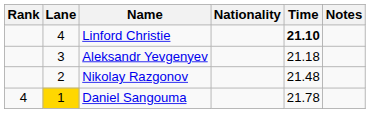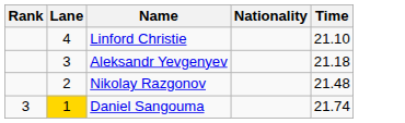- column: Notes
Linford Christie | Time: bold -> normal
Daniel Sangouma | Rank: 4 -> 3
Daniel Sangouma | Time: 21.78 -> 21.74
